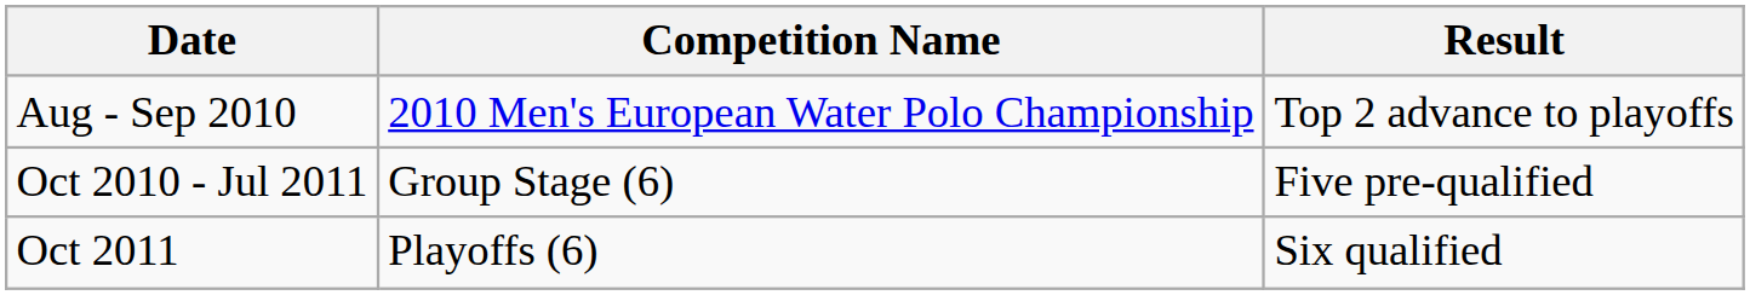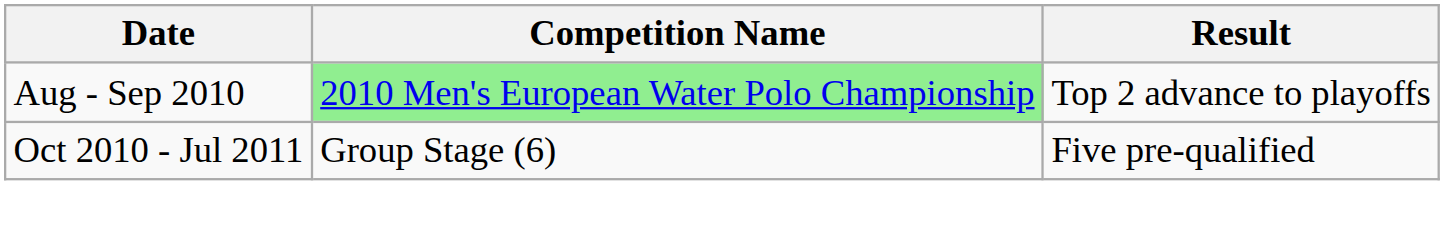Aug - Sep 2010 | Competition Name: no background -> lightgreen background
- row: Oct 2011 | Playoffs (6) | Six qualified
